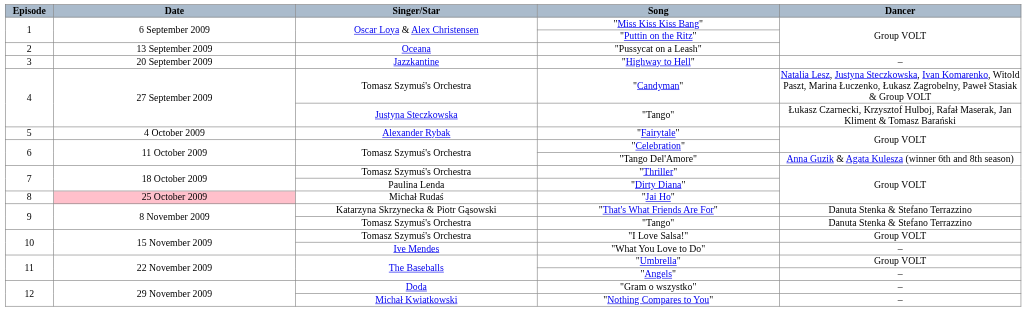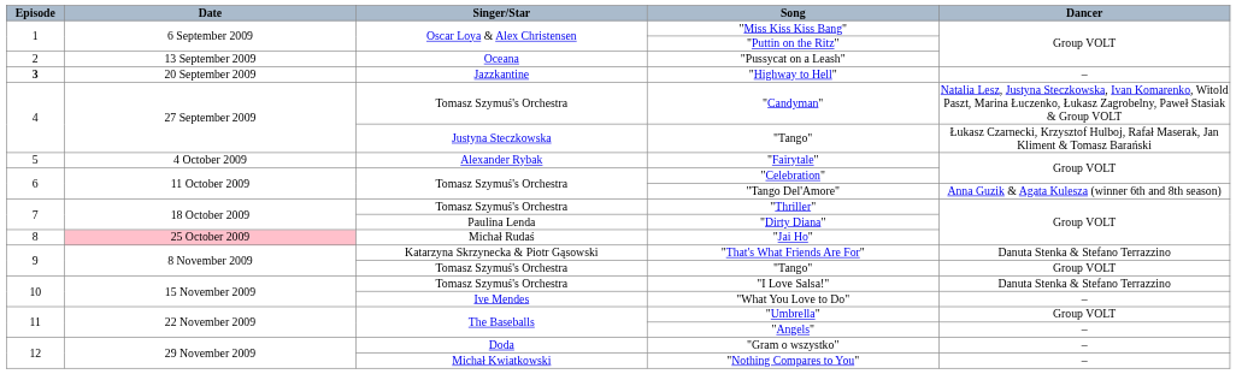"Highway to Hell" | Episode: normal -> bold
Tomasz Szymuś's Orchestra / "Tango" | Dancer: Danuta Stenka & Stefano Terrazzino -> Group VOLT
"I Love Salsa!" | Dancer: Group VOLT -> Danuta Stenka & Stefano Terrazzino
